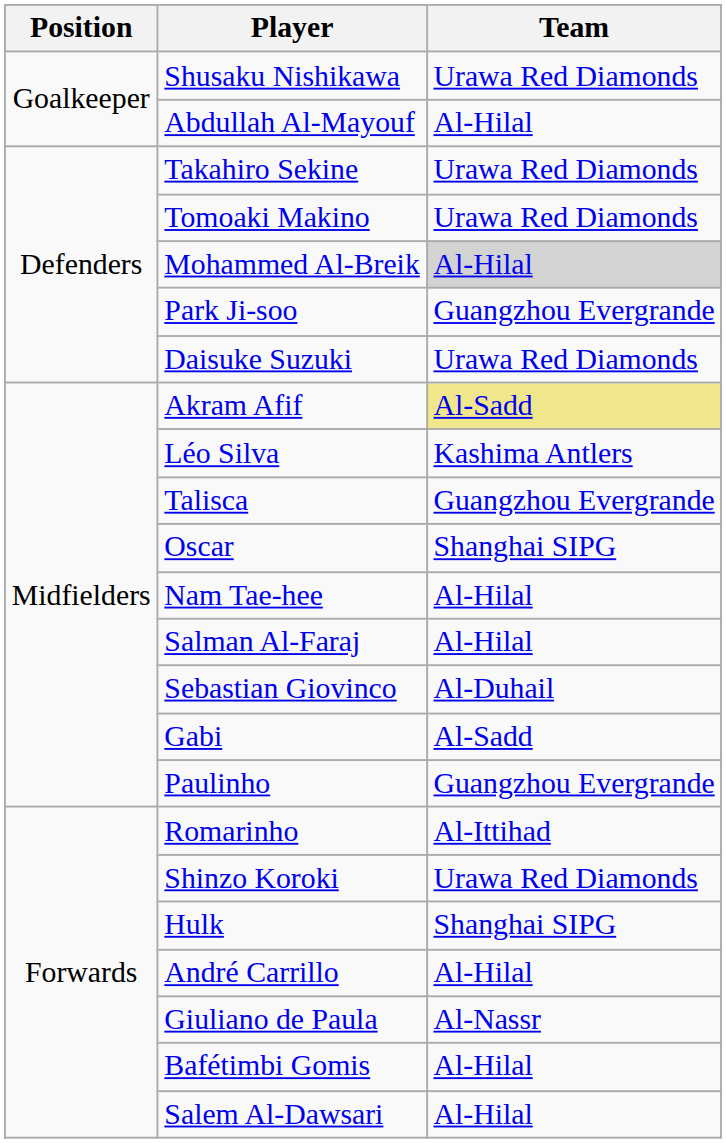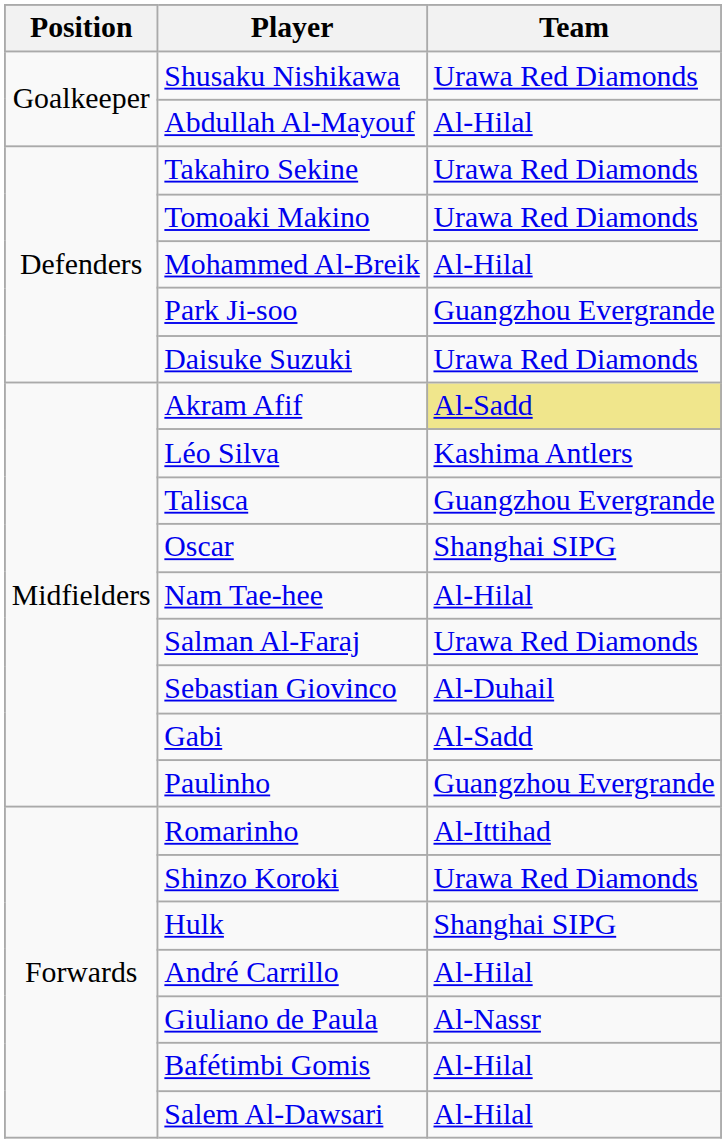Mohammed Al-Breik | Team: lightgrey background -> no background
Salman Al-Faraj | Team: Al-Hilal -> Urawa Red Diamonds
